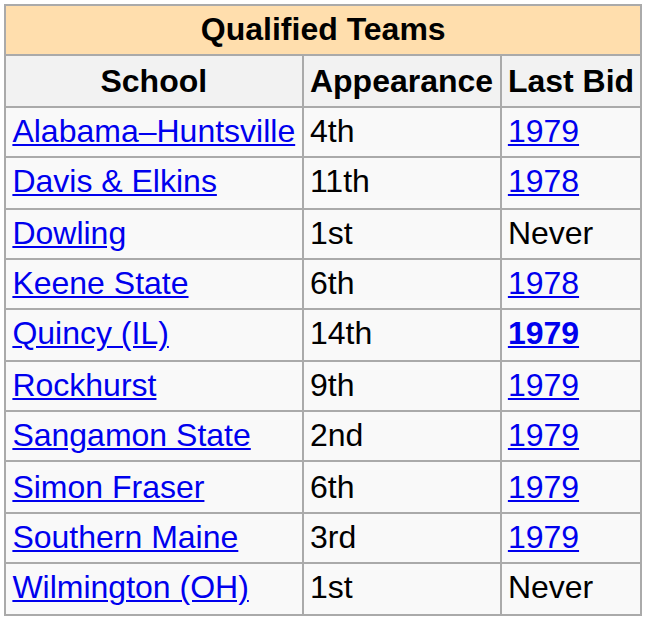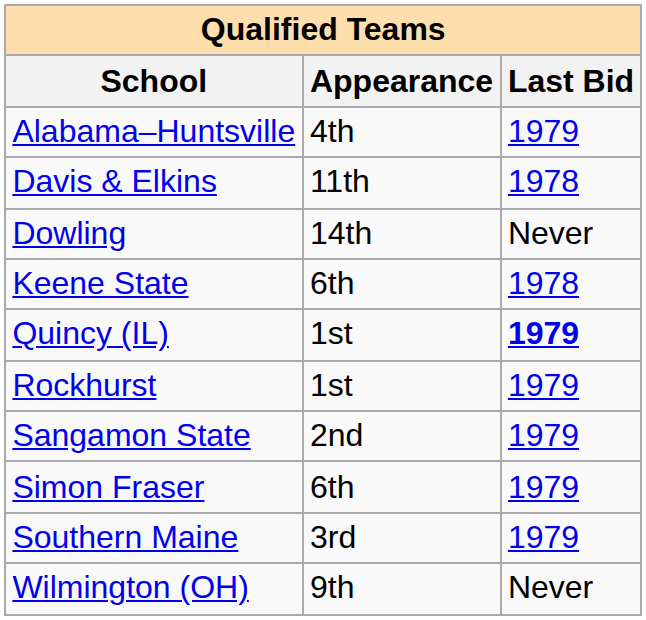Dowling | Appearance: 1st -> 14th
Quincy (IL) | Appearance: 14th -> 1st
Rockhurst | Appearance: 9th -> 1st
Wilmington (OH) | Appearance: 1st -> 9th
